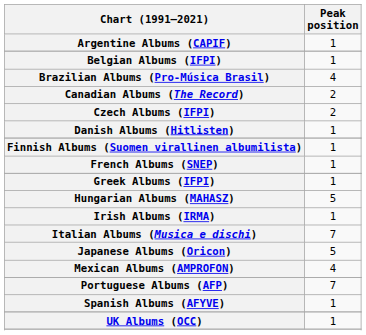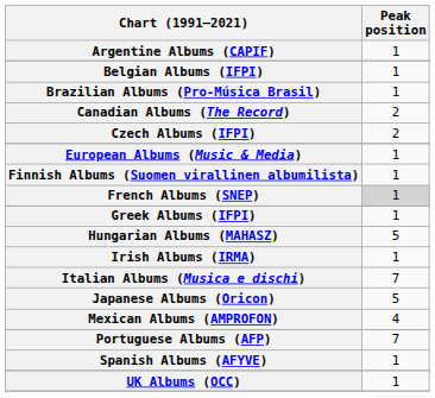Brazilian Albums (Pro-Música Brasil) | Peak position: 4 -> 1
- row: Danish Albums (Hitlisten) | 1
+ row: European Albums (Music & Media) | 1
French Albums (SNEP) | Peak position: no background -> lightgrey background
